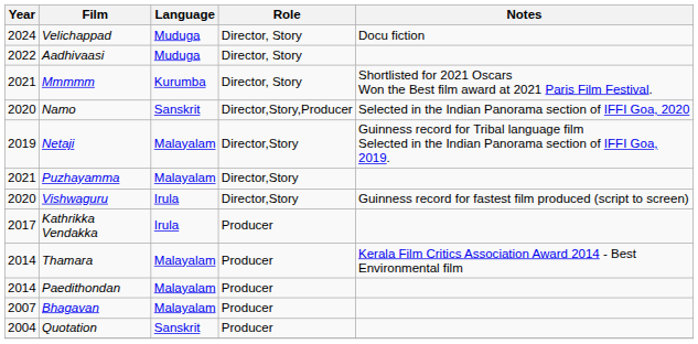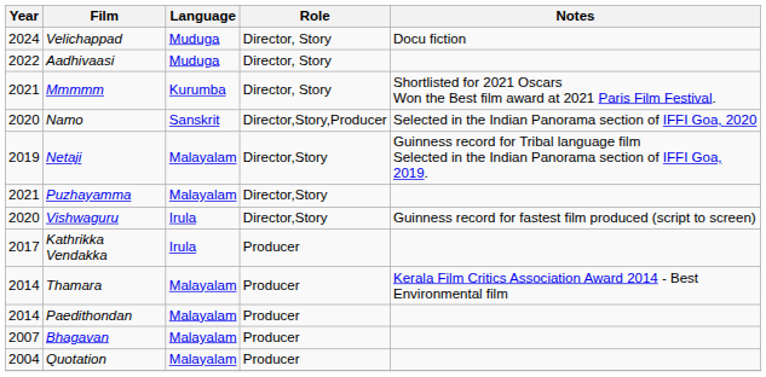Quotation | Language: Sanskrit -> Malayalam
